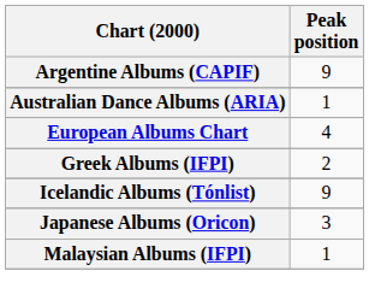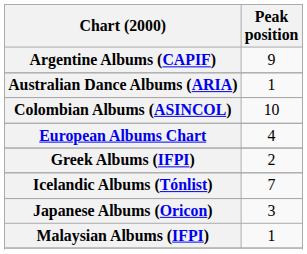+ row: Colombian Albums (ASINCOL) | 10
Icelandic Albums (Tónlist) | Peak position: 9 -> 7
